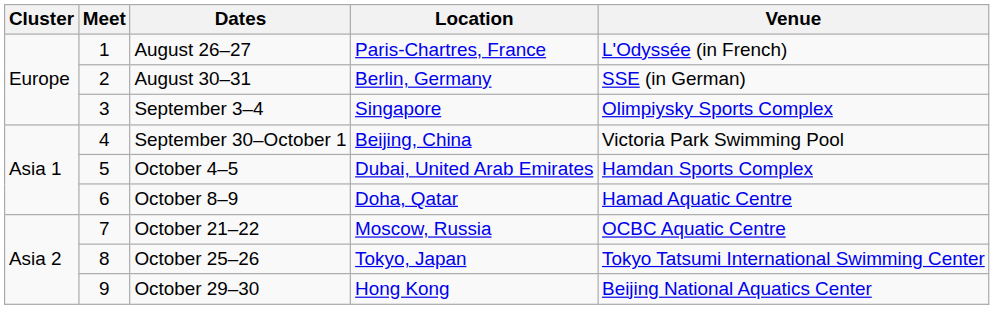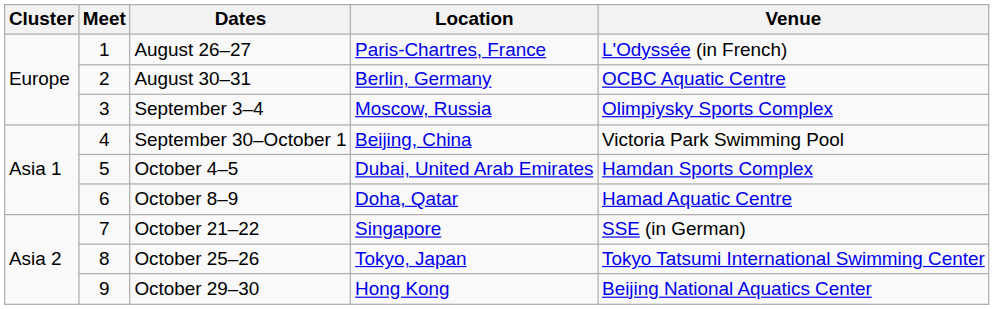August 30–31 | Venue: SSE (in German) -> OCBC Aquatic Centre
September 3–4 | Location: Singapore -> Moscow, Russia
October 21–22 | Location: Moscow, Russia -> Singapore
October 21–22 | Venue: OCBC Aquatic Centre -> SSE (in German)
